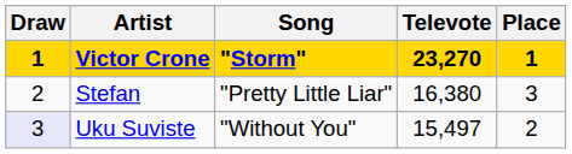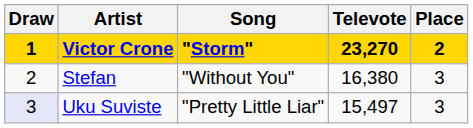Victor Crone | Place: 1 -> 2
Stefan | Song: "Pretty Little Liar" -> "Without You"
Uku Suviste | Song: "Without You" -> "Pretty Little Liar"
Uku Suviste | Place: 2 -> 3
